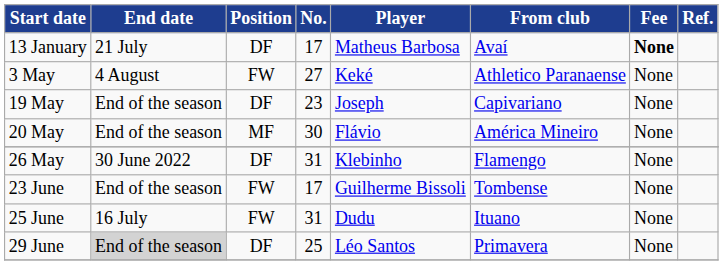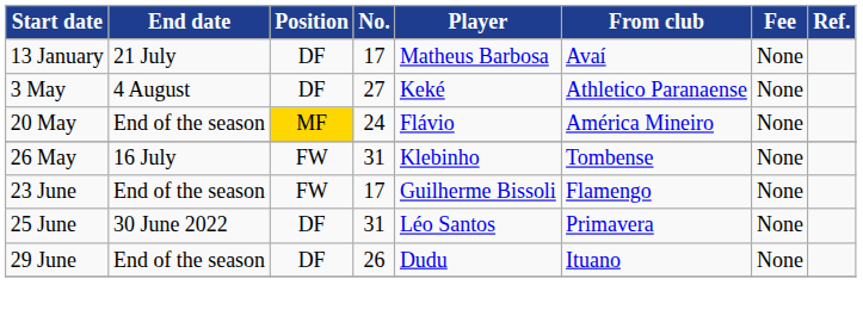13 January | Fee: bold -> normal
3 May | Position: FW -> DF
- row: 19 May | End of the season | DF | 23 | Joseph | Capivariano | None
20 May | Position: no background -> gold background
20 May | No.: 30 -> 24
26 May | End date: 30 June 2022 -> 16 July
26 May | Position: DF -> FW
26 May | From club: Flamengo -> Tombense
23 June | From club: Tombense -> Flamengo
25 June | End date: 16 July -> 30 June 2022
25 June | Position: FW -> DF
25 June | Player: Dudu -> Léo Santos
25 June | From club: Ituano -> Primavera
29 June | End date: lightgrey background -> no background
29 June | No.: 25 -> 26
29 June | Player: Léo Santos -> Dudu
29 June | From club: Primavera -> Ituano
